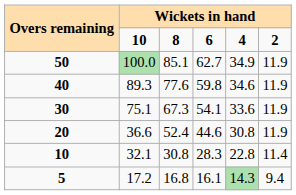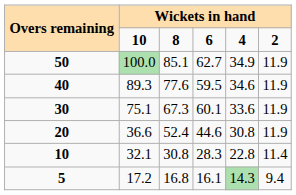40 | column 4: 59.8 -> 59.5
30 | column 4: 54.1 -> 60.1
